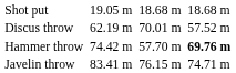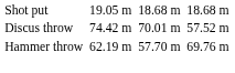Discus throw | column 3: 62.19 m -> 74.42 m
Hammer throw | column 3: 74.42 m -> 62.19 m
Hammer throw | column 7: bold -> normal
- row: Javelin throw | 83.41 m | 76.15 m | 74.71 m
